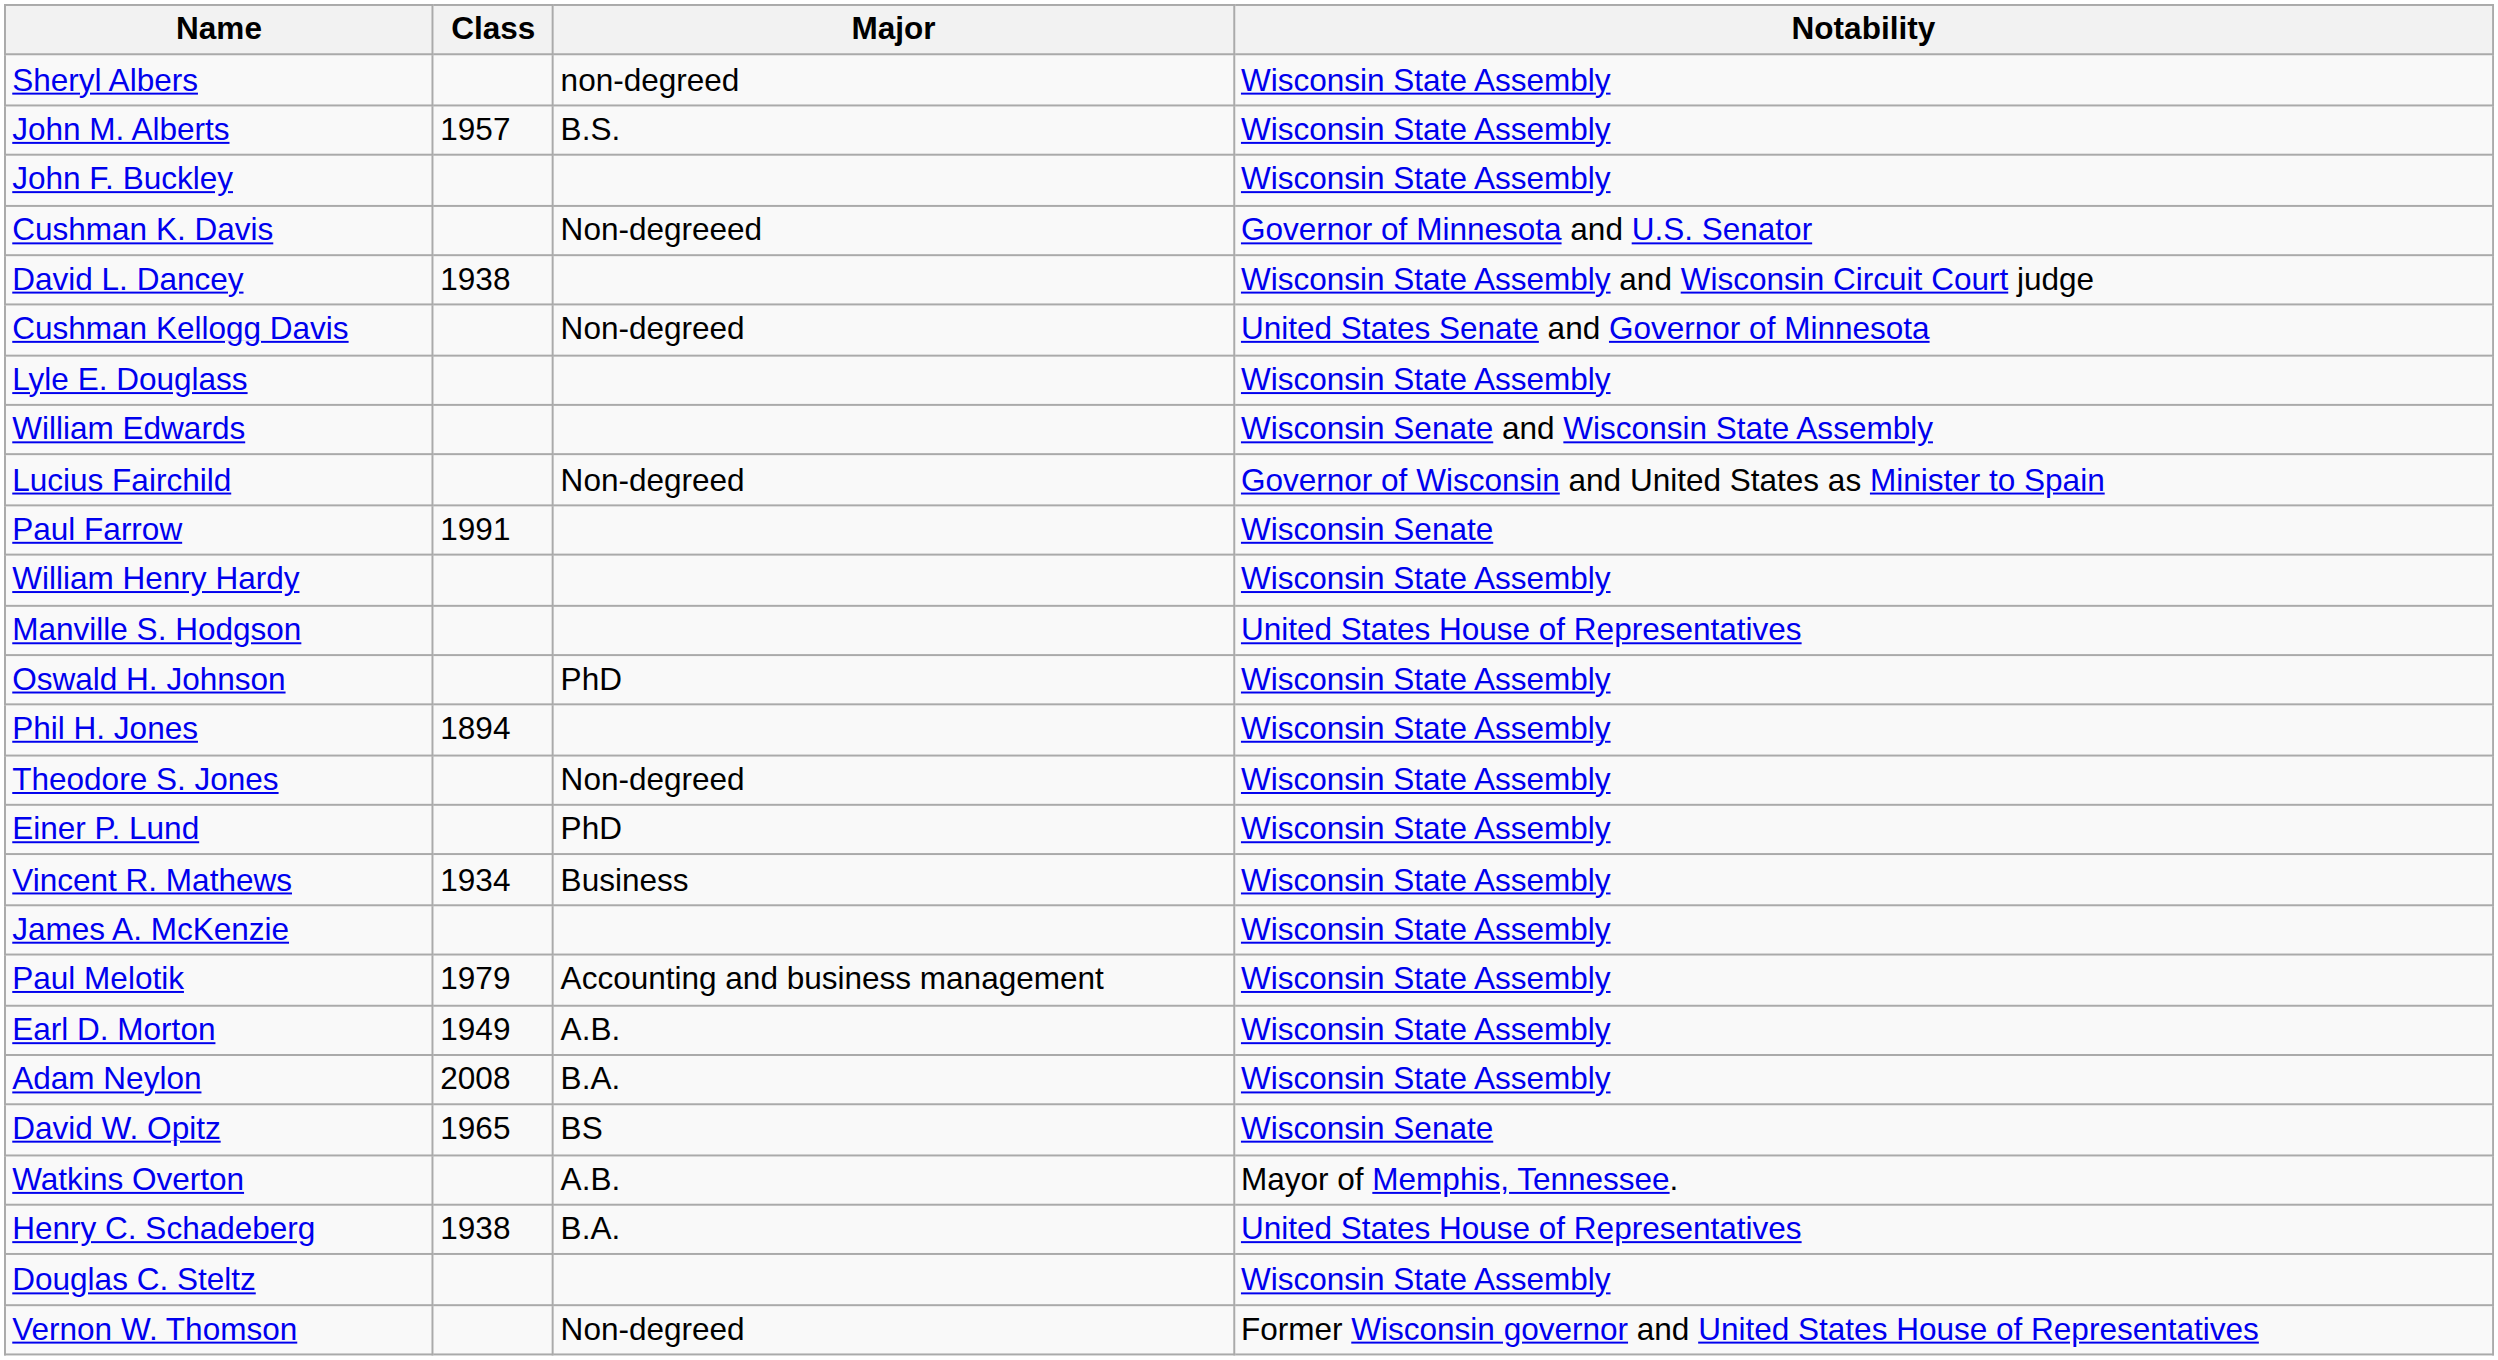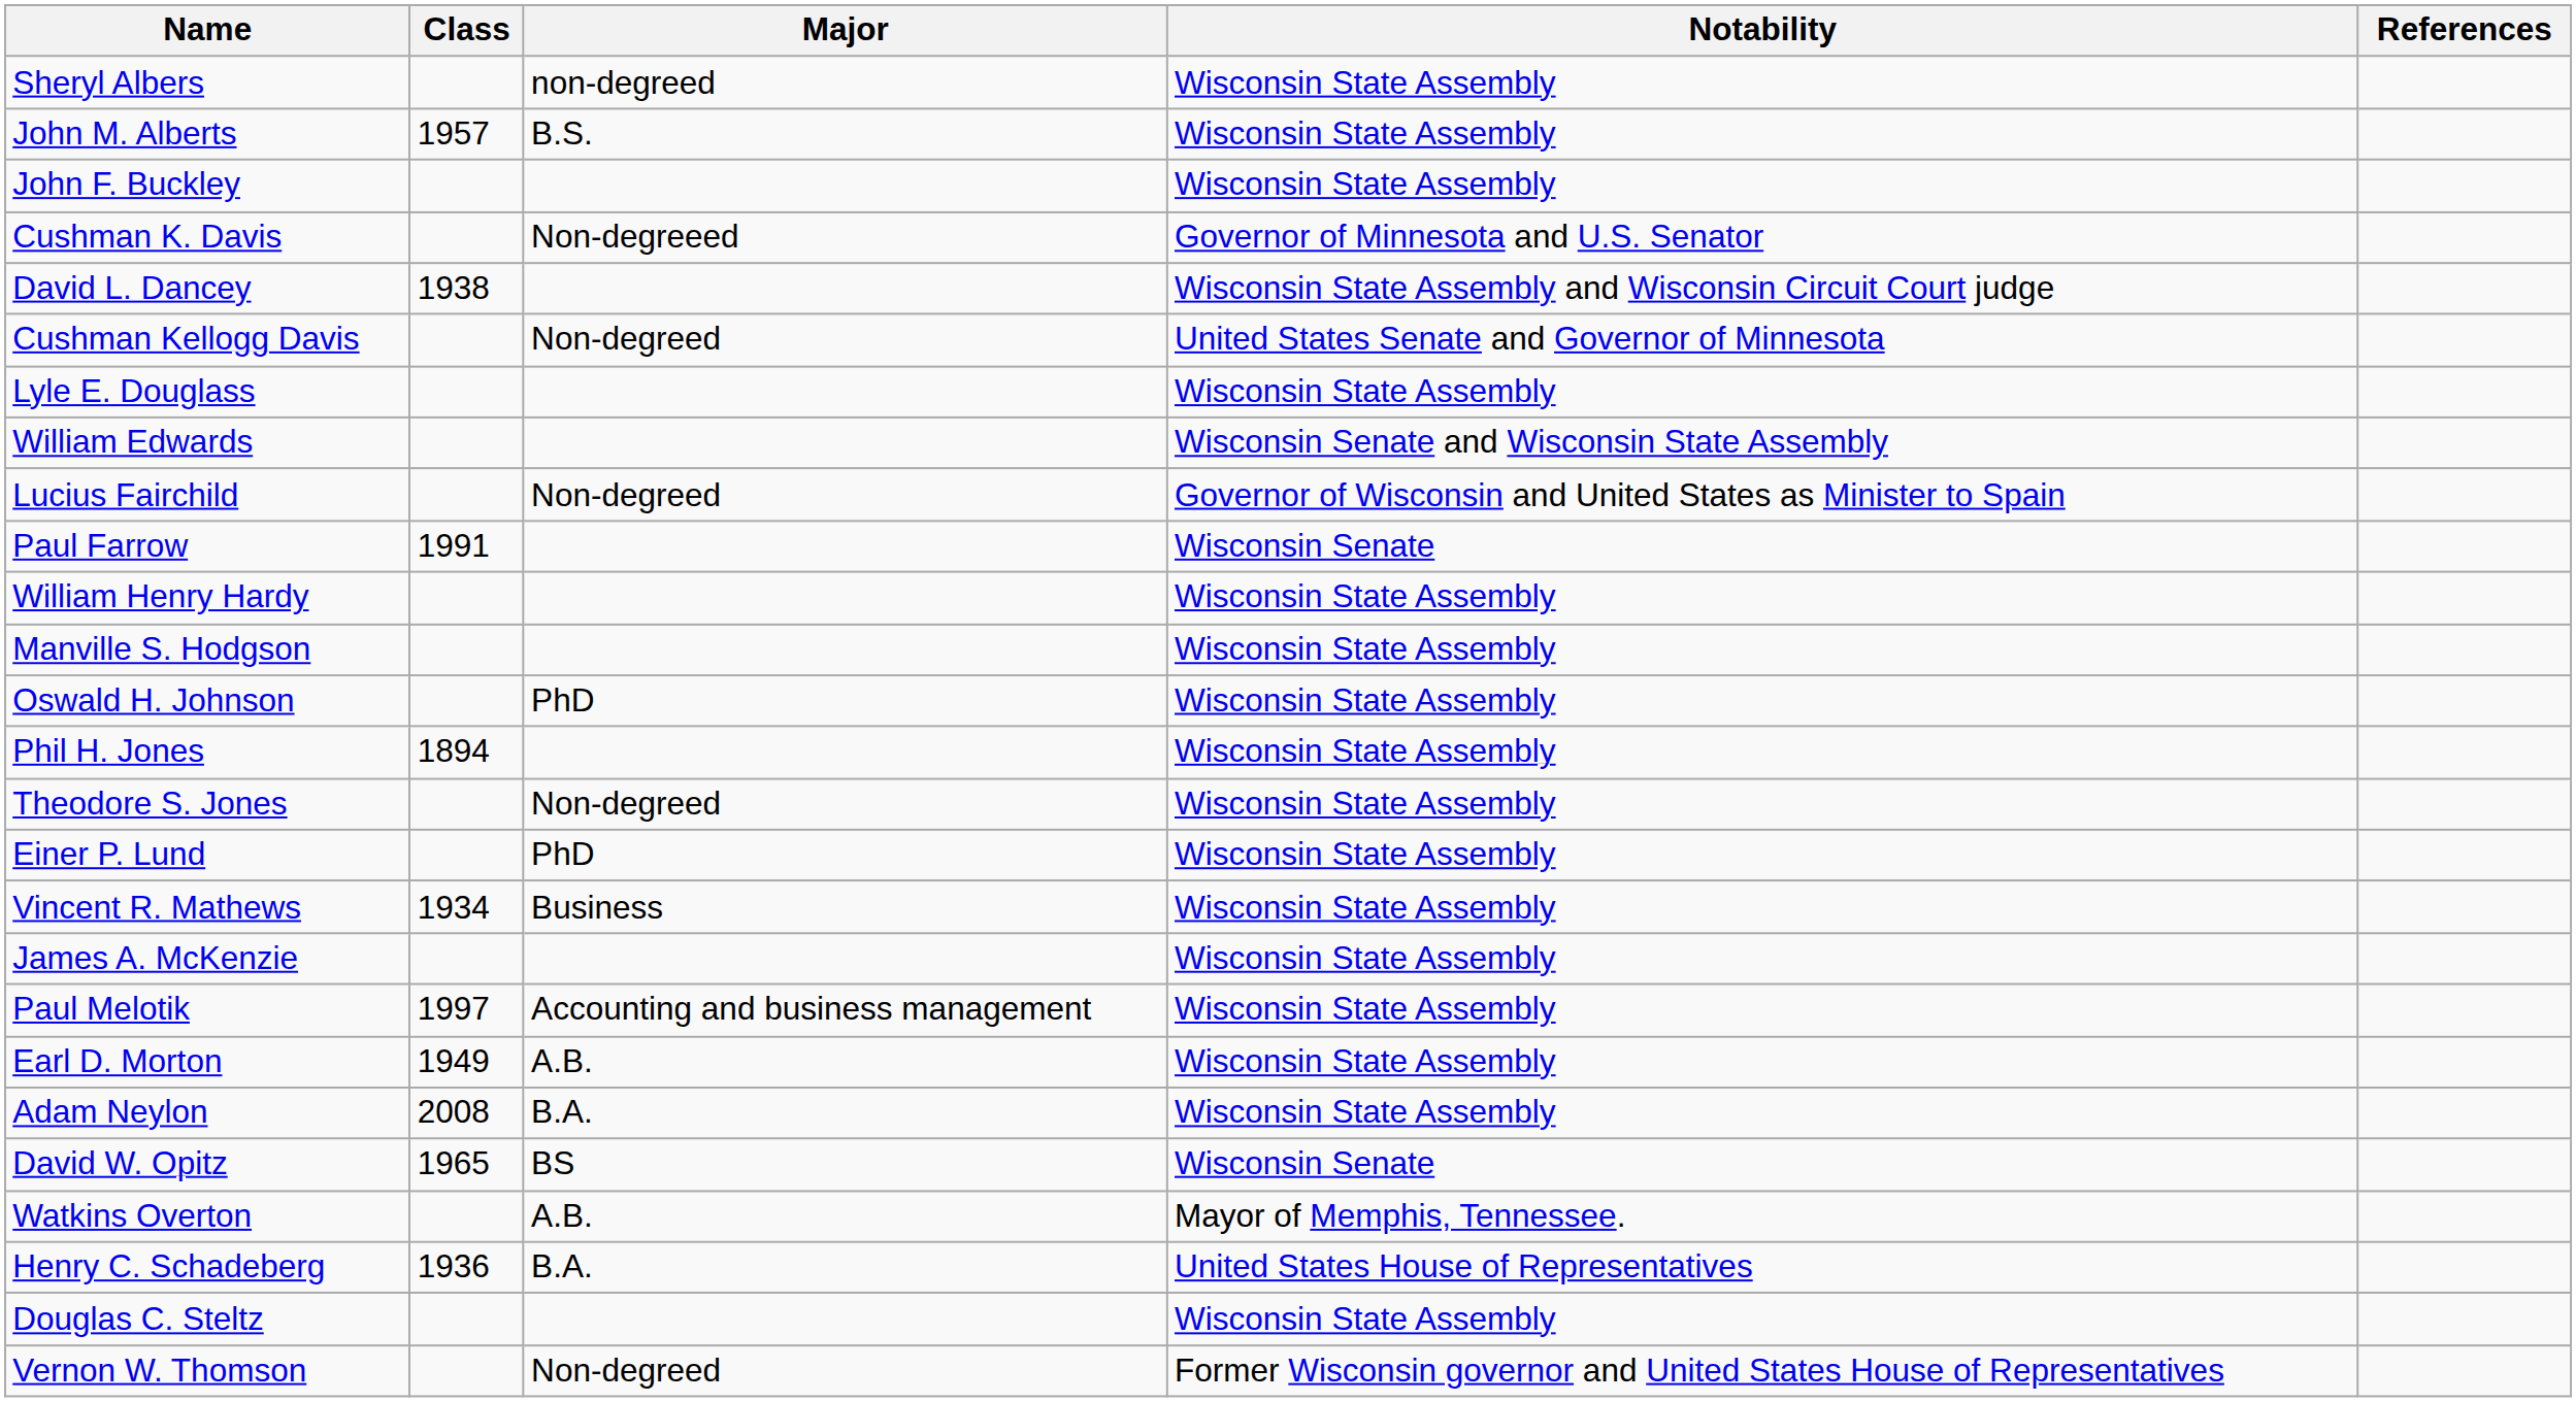+ column: References
Manville S. Hodgson | Notability: United States House of Representatives -> Wisconsin State Assembly
Paul Melotik | Class: 1979 -> 1997
Henry C. Schadeberg | Class: 1938 -> 1936
